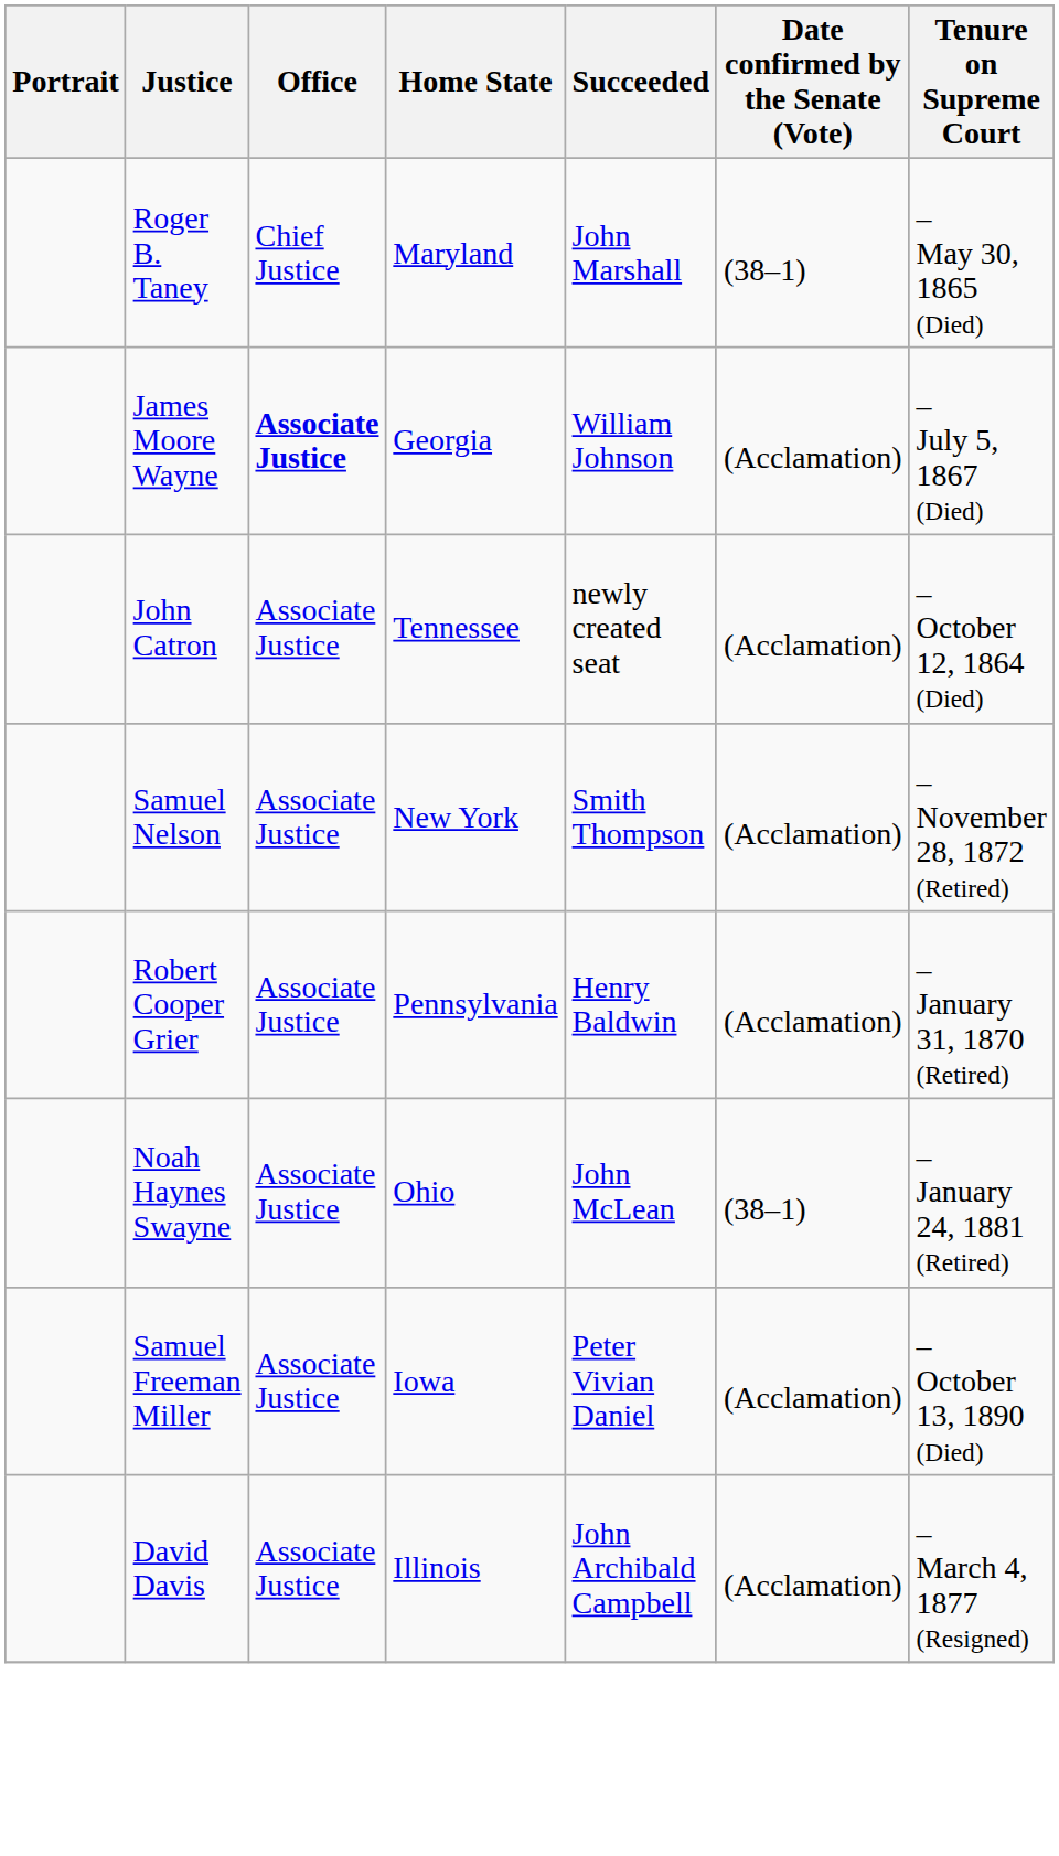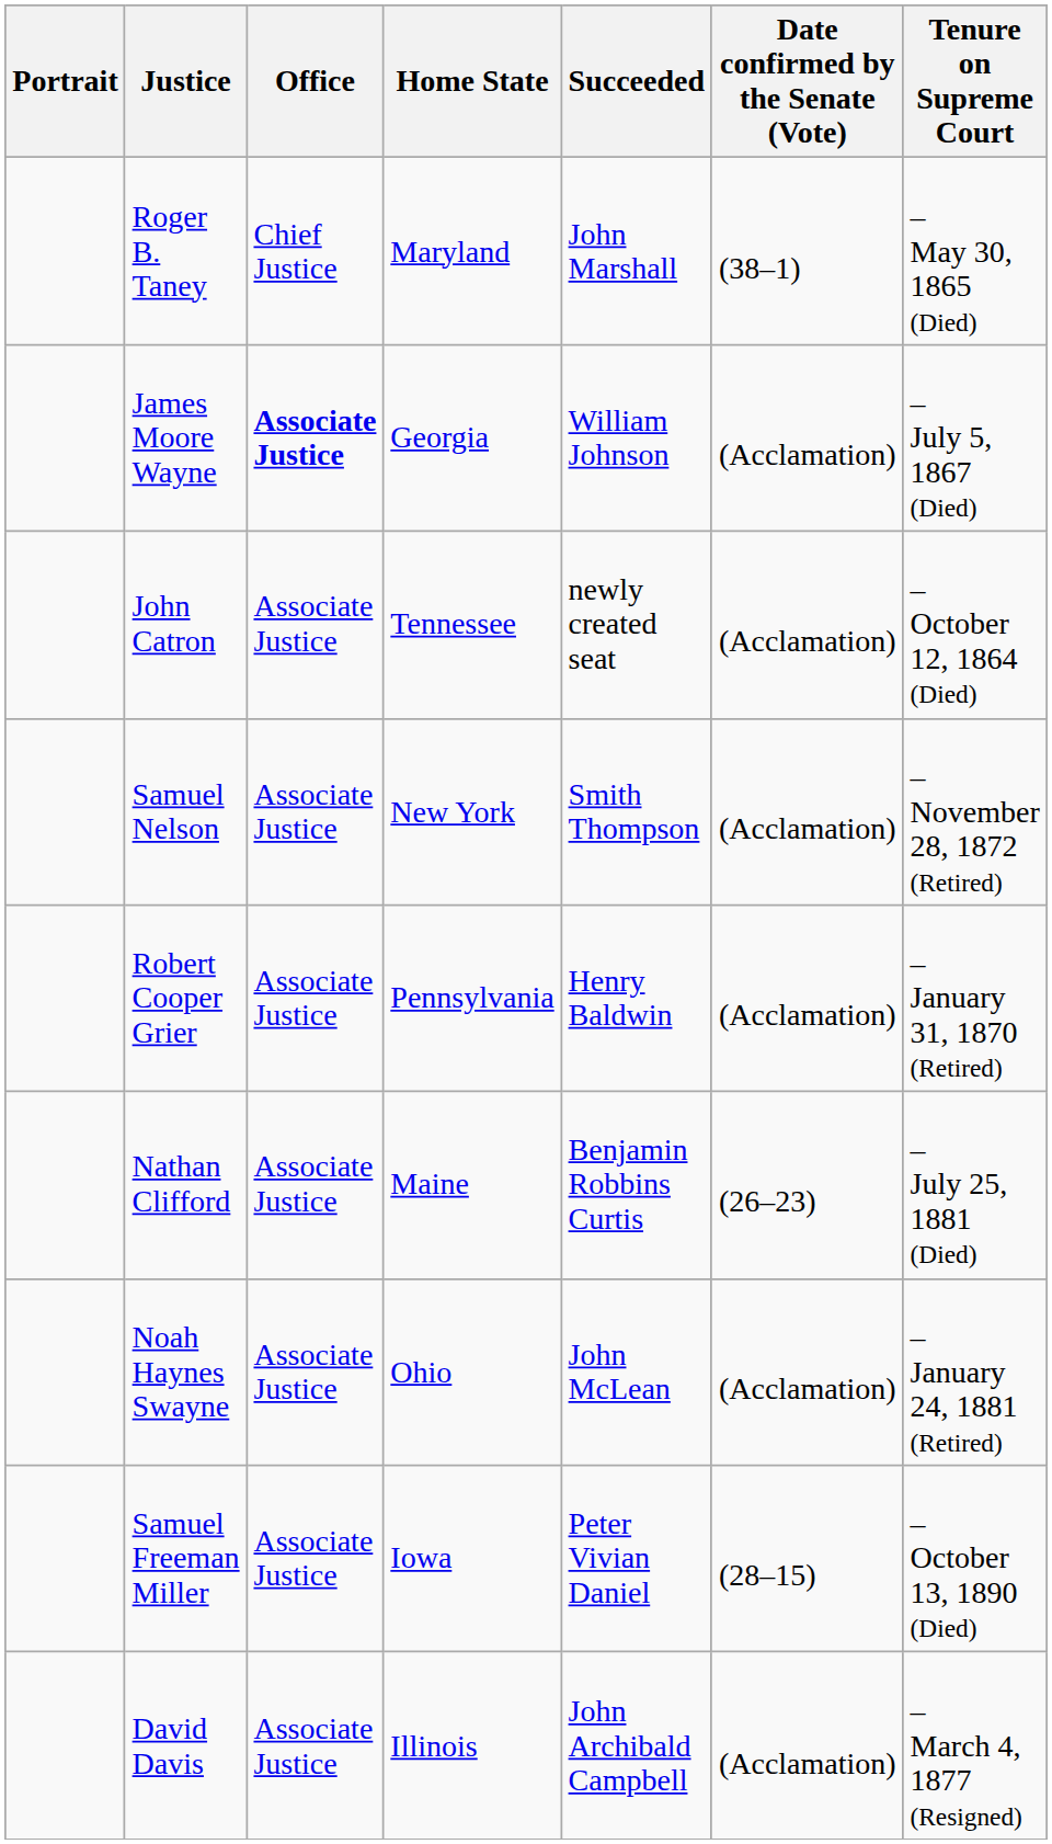+ row: Nathan Clifford | Associate Justice | Maine | Benjamin Robbins Curtis | (26–23) | – July 25, 1881 (Died)
Noah Haynes Swayne | Date confirmed by the Senate (Vote): (38–1) -> (Acclamation)
Samuel Freeman Miller | Date confirmed by the Senate (Vote): (Acclamation) -> (28–15)
